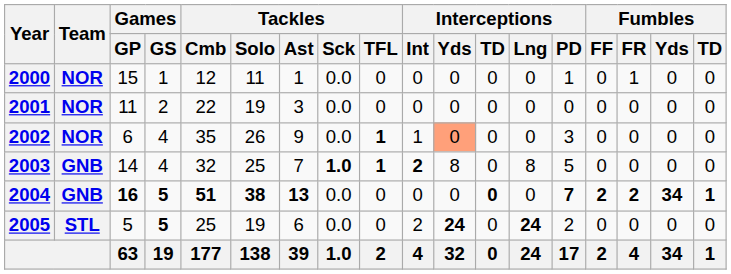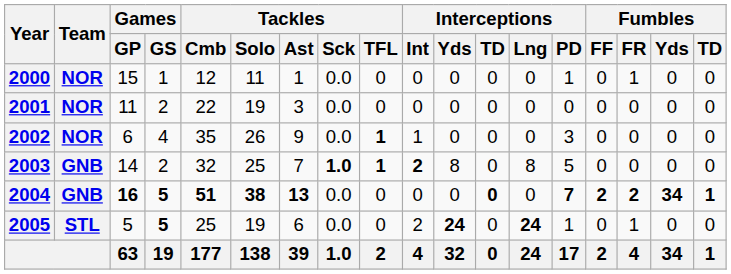2002 | Interceptions / Yds: lightsalmon background -> no background
2003 | Games / GS: 4 -> 2
2005 | Interceptions / PD: 2 -> 1
2005 | Fumbles / FR: 0 -> 1
